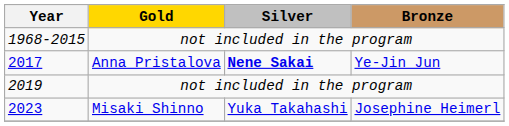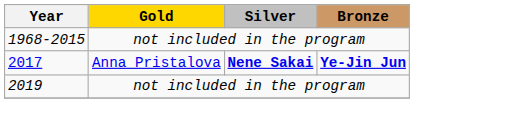2017 | Bronze: normal -> bold
- row: 2023 | Misaki Shinno | Yuka Takahashi | Josephine Heimerl
